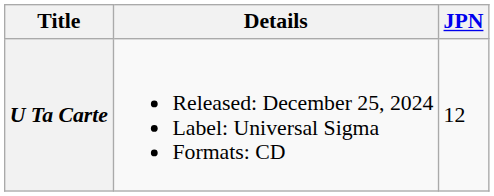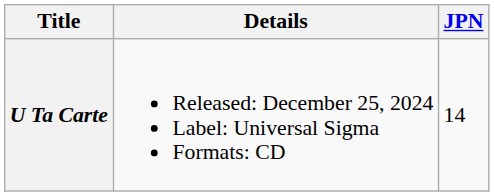U Ta Carte | JPN: 12 -> 14
